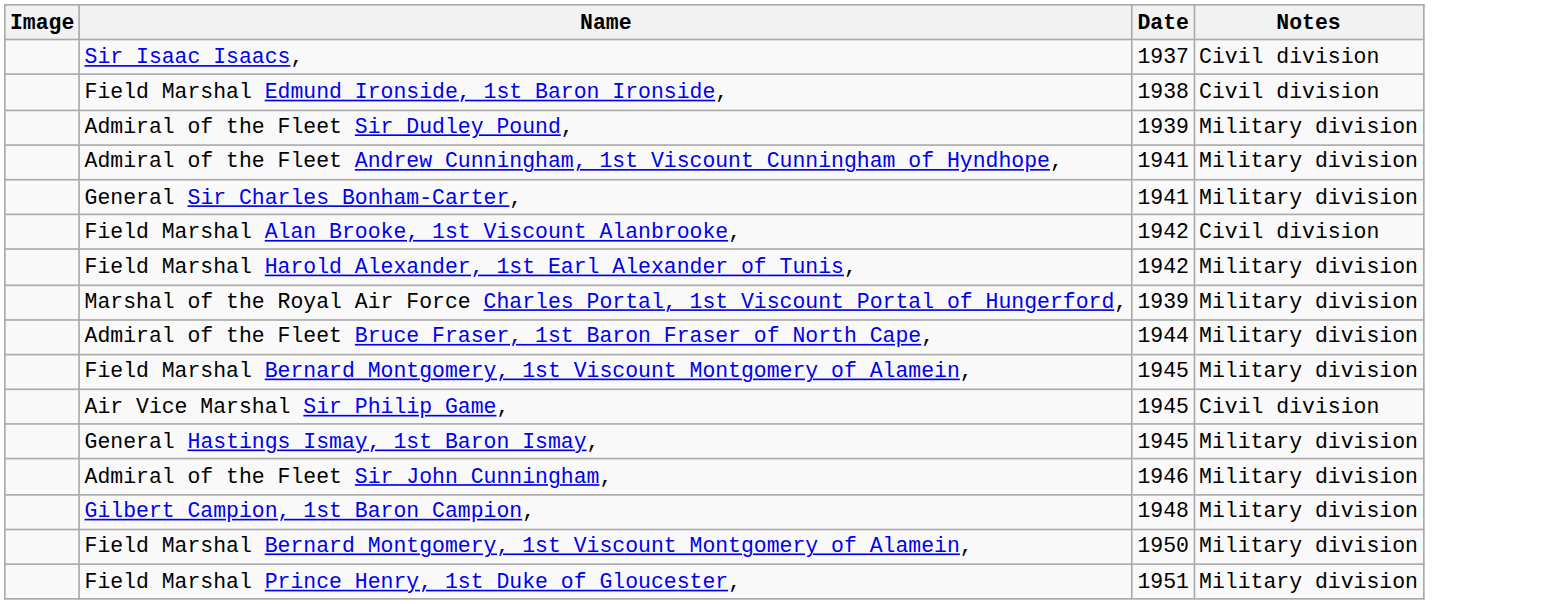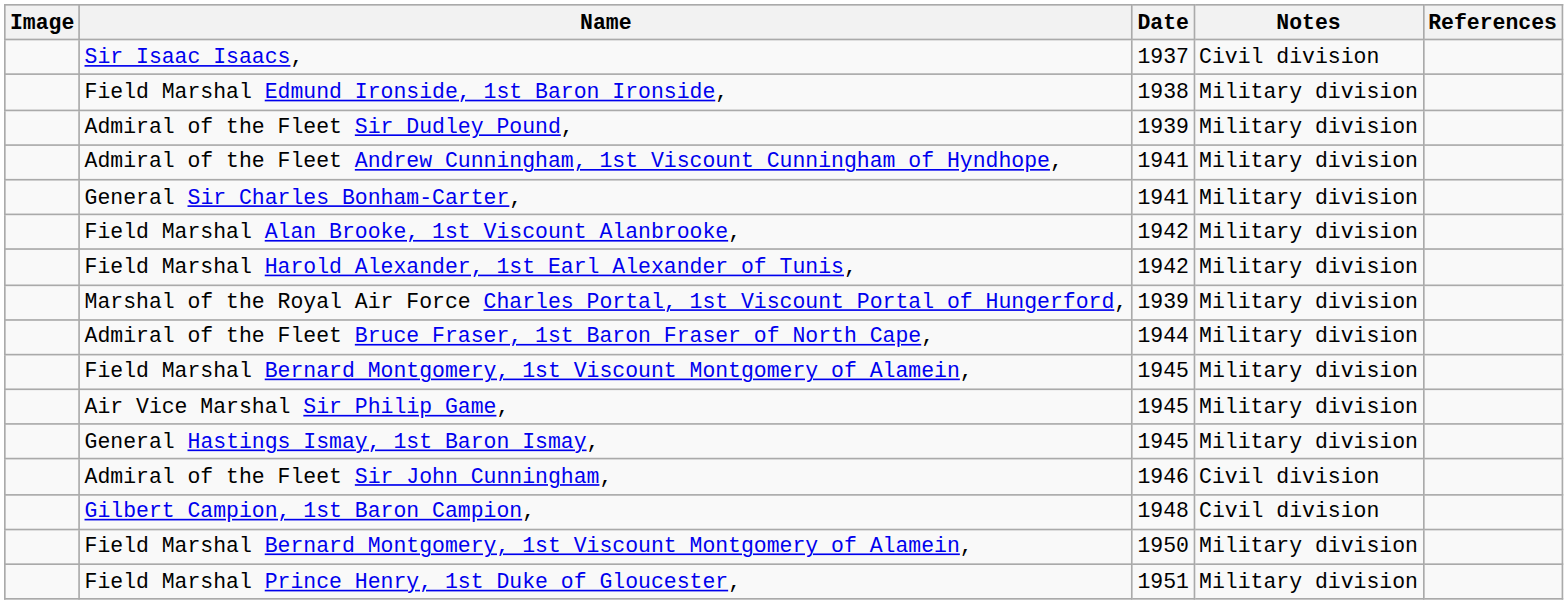+ column: References
Field Marshal Edmund Ironside, 1st Baron Ironside, | Notes: Civil division -> Military division
Field Marshal Alan Brooke, 1st Viscount Alanbrooke, | Notes: Civil division -> Military division
Air Vice Marshal Sir Philip Game, | Notes: Civil division -> Military division
Admiral of the Fleet Sir John Cunningham, | Notes: Military division -> Civil division
Gilbert Campion, 1st Baron Campion, | Notes: Military division -> Civil division
